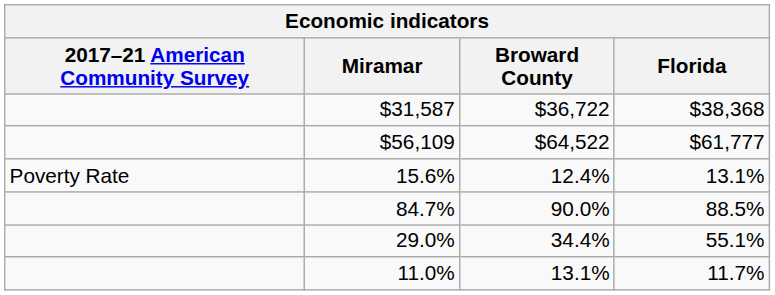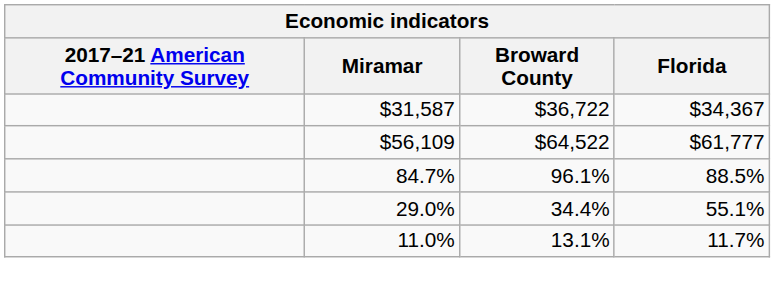$31,587 | Florida: $38,368 -> $34,367
- row: Poverty Rate | 15.6% | 12.4% | 13.1%
84.7% | Broward County: 90.0% -> 96.1%
